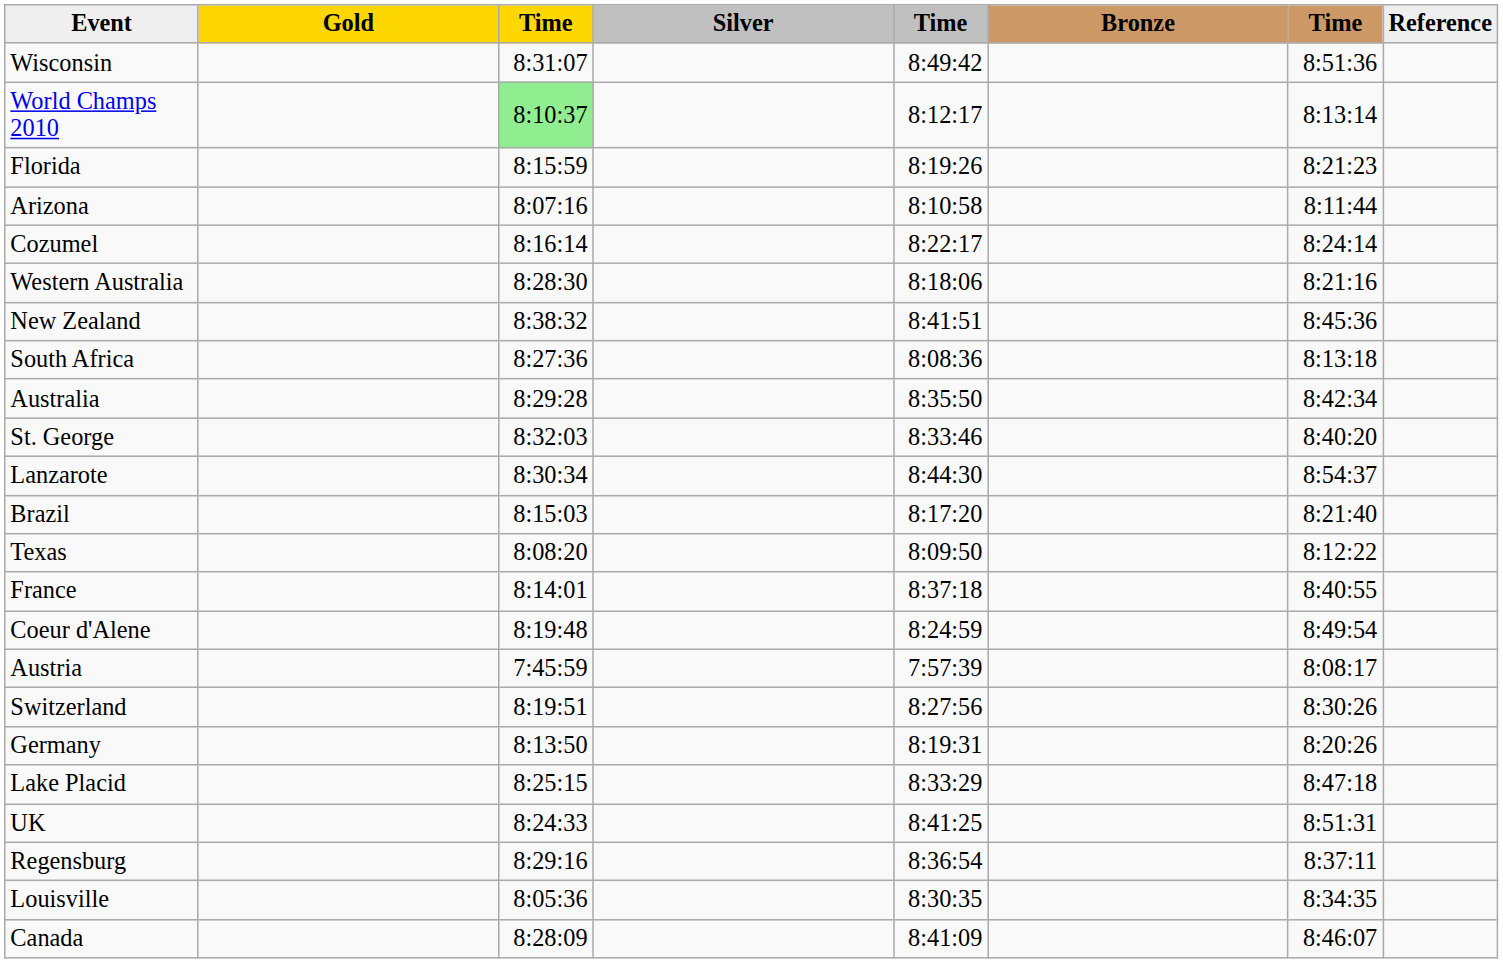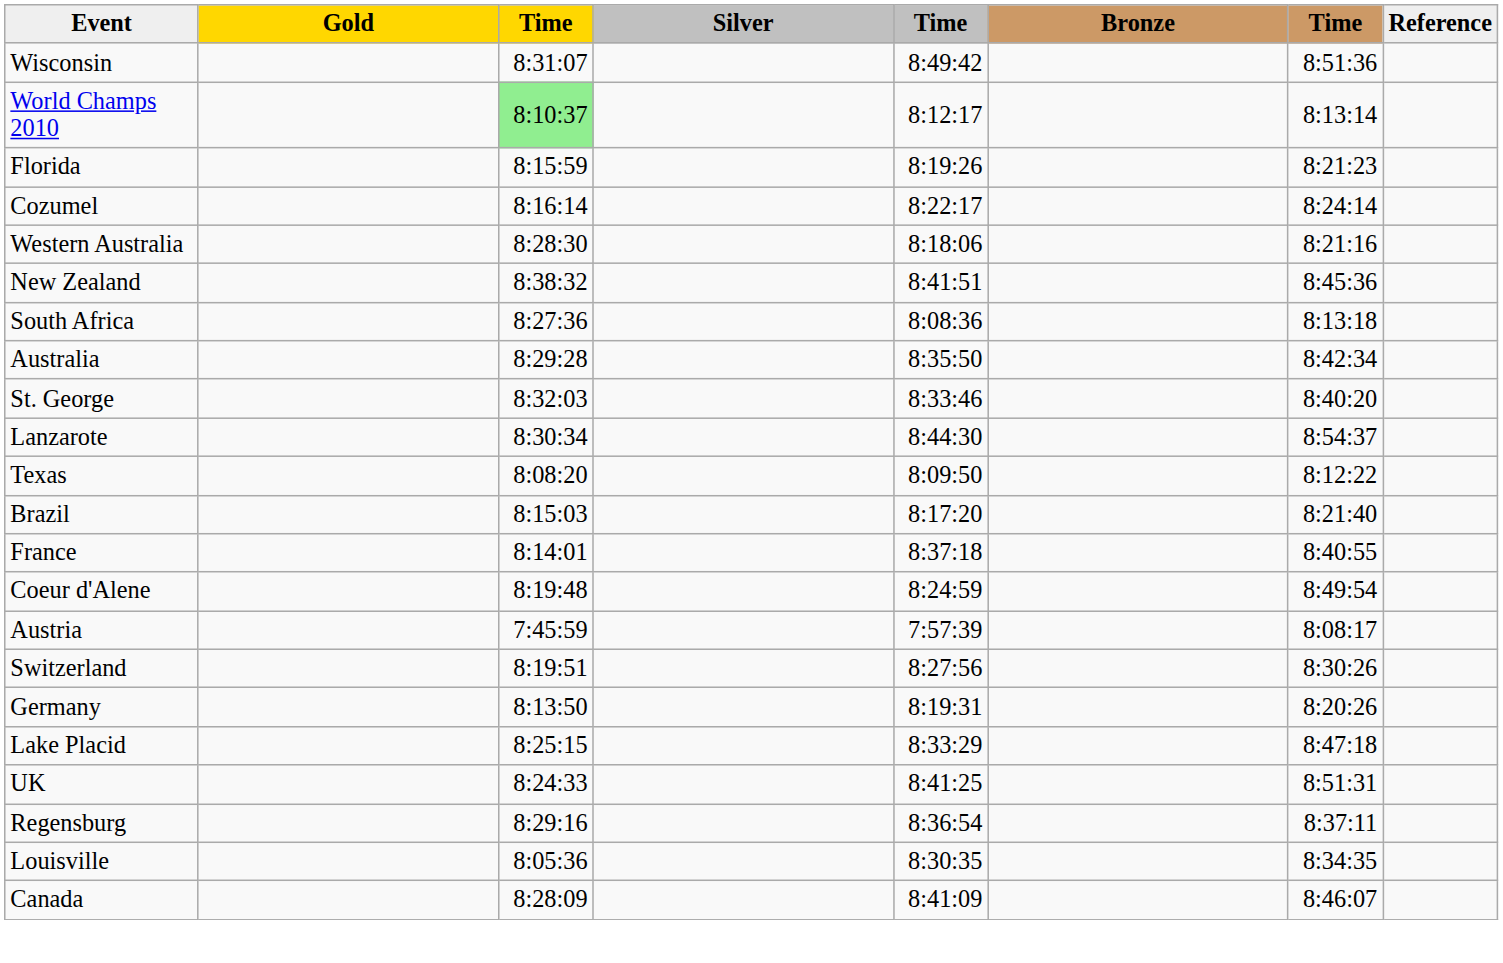- row: Arizona | 8:07:16 | 8:10:58 | 8:11:44
rows swapped: Texas <-> Brazil
